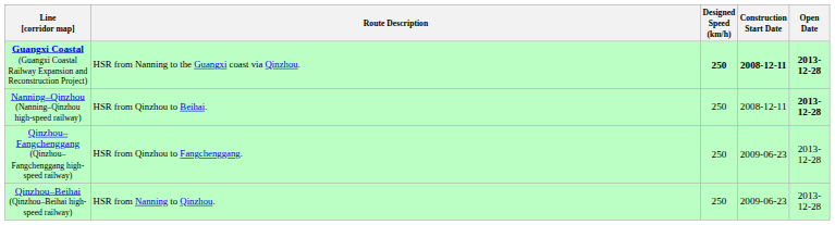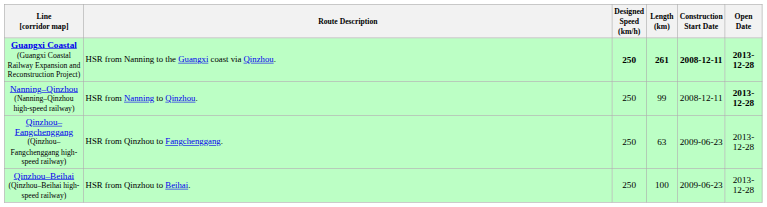+ column: Length (km) | 261 | 99 | 63 | 100
Nanning–Qinzhou (Nanning–Qinzhou high-speed railway) | Route Description: HSR from Qinzhou to Beihai. -> HSR from Nanning to Qinzhou.
Qinzhou–Beihai (Qinzhou–Beihai high-speed railway) | Route Description: HSR from Nanning to Qinzhou. -> HSR from Qinzhou to Beihai.
